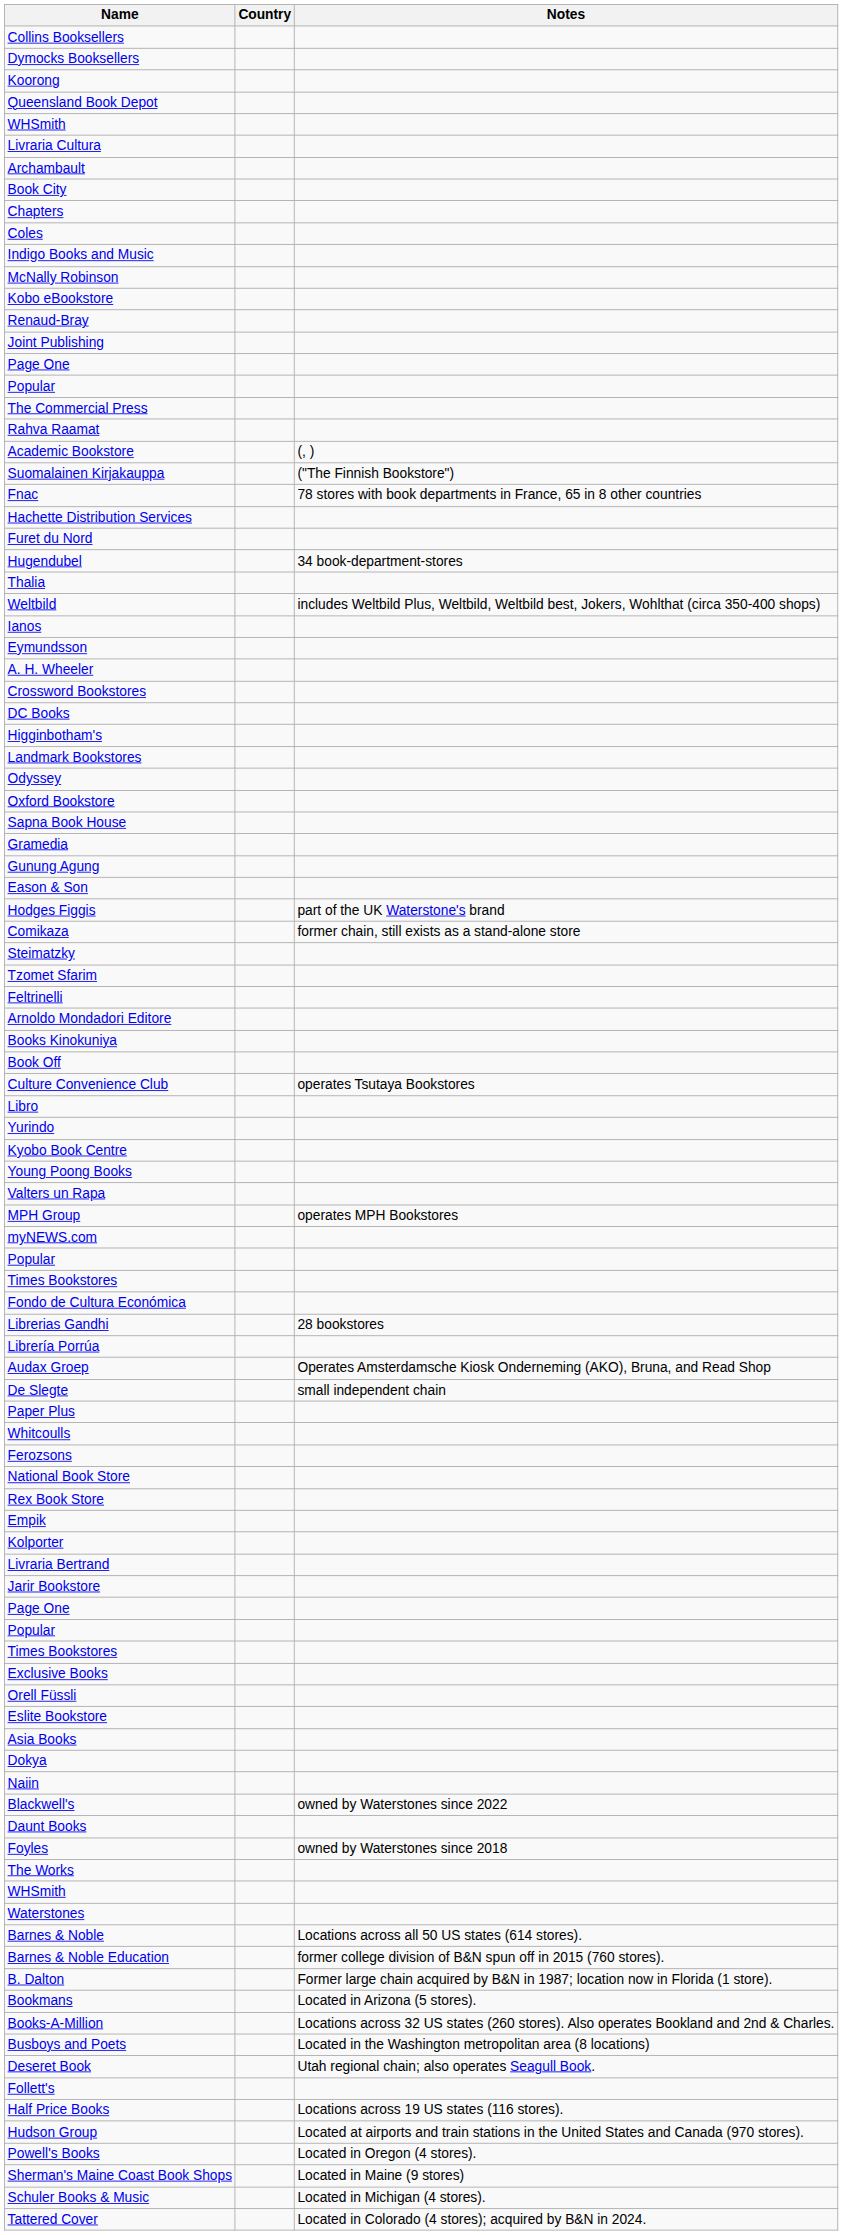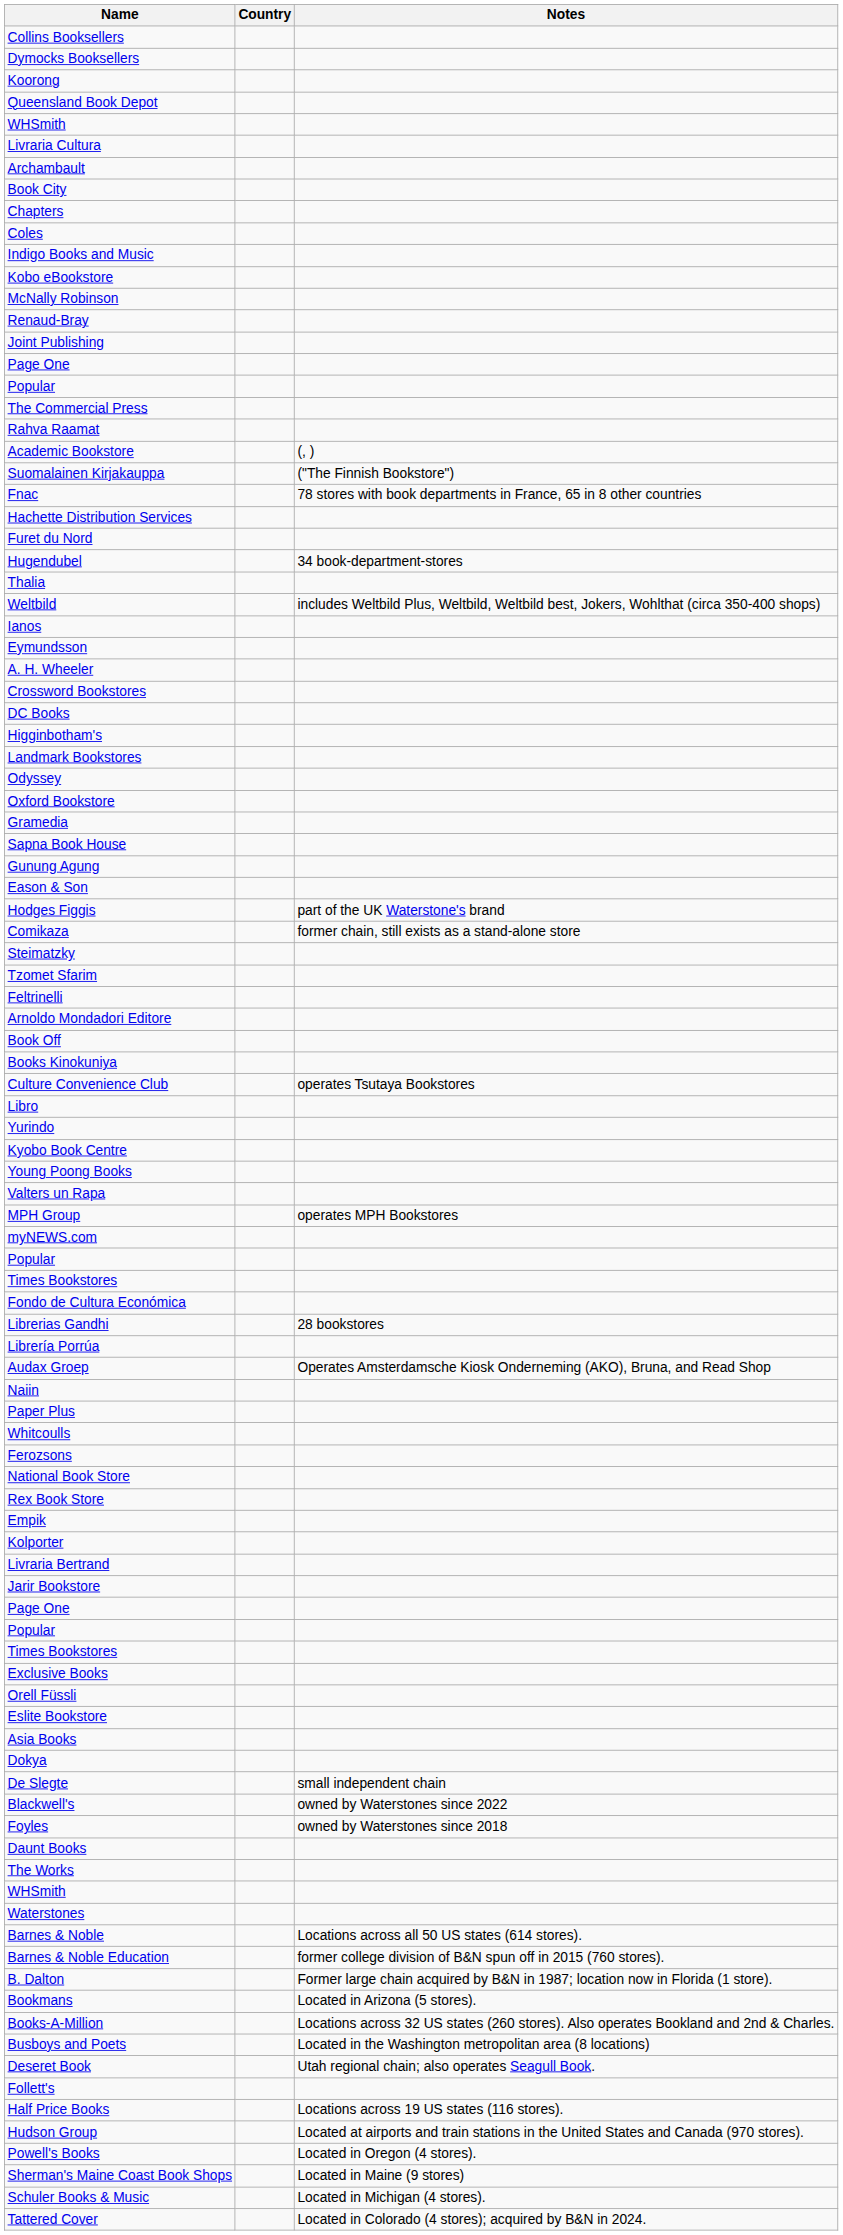rows swapped: Kobo eBookstore <-> McNally Robinson
rows swapped: Sapna Book House <-> Gramedia
rows swapped: Book Off <-> Books Kinokuniya
rows swapped: De Slegte <-> Naiin
rows swapped: Daunt Books <-> Foyles
